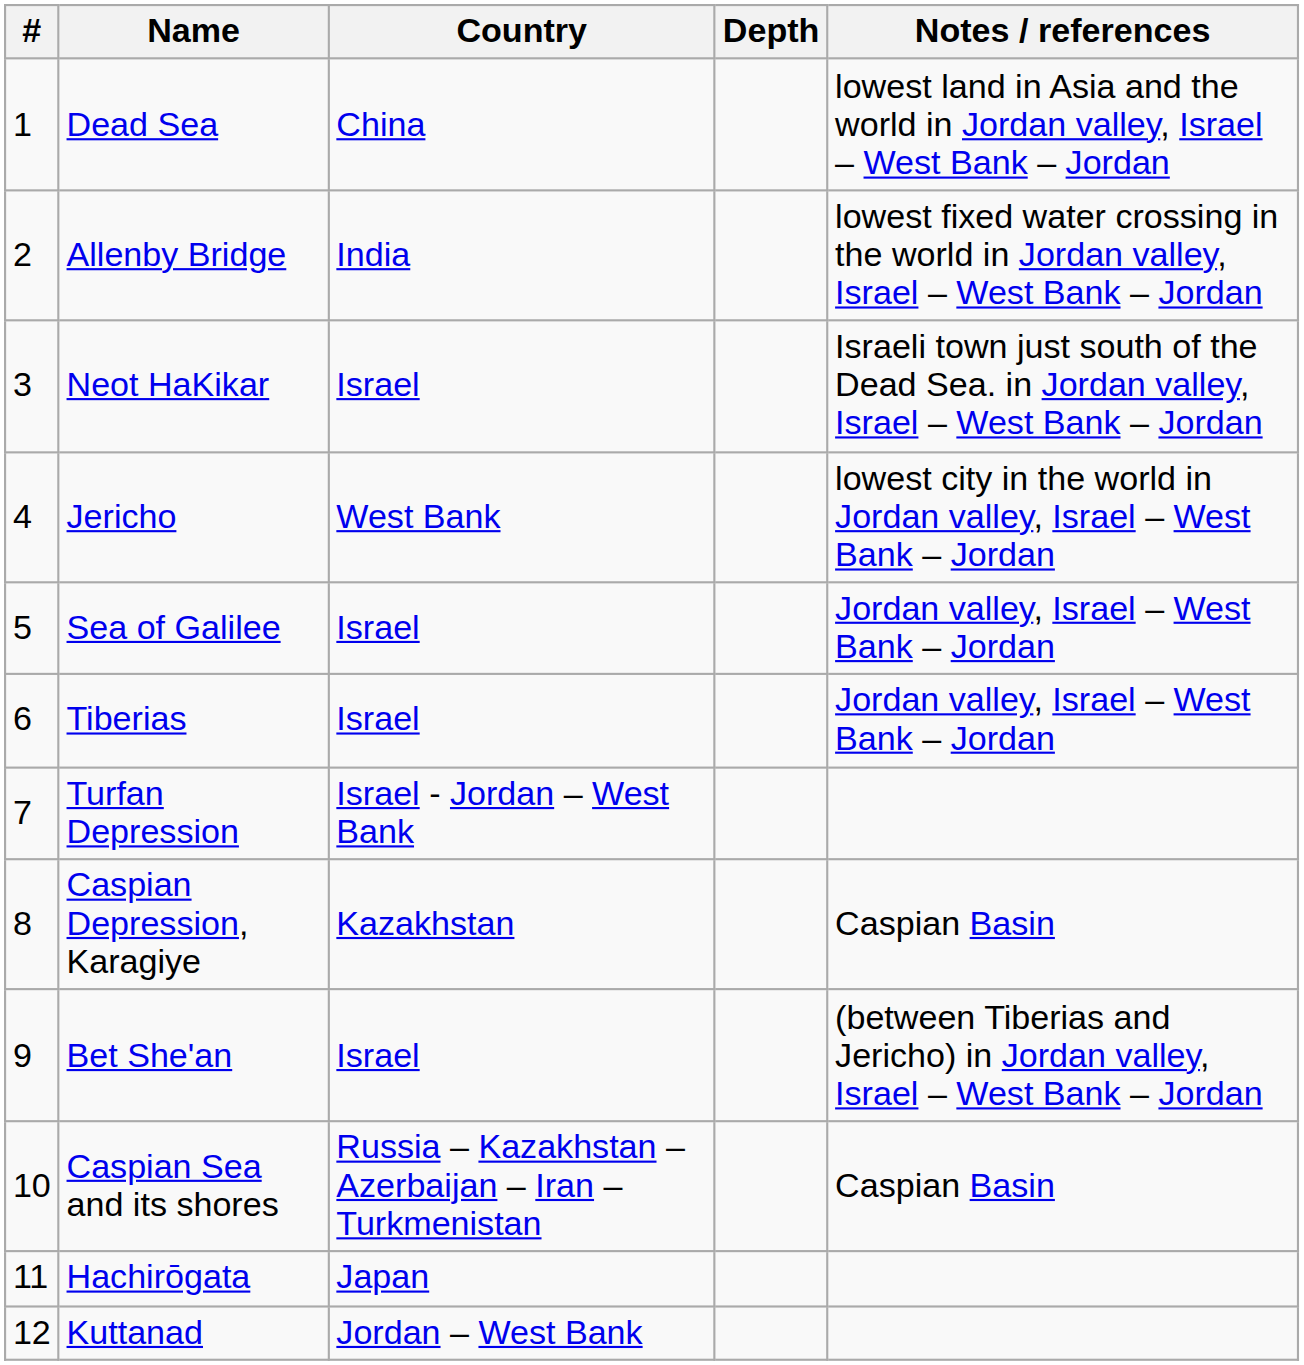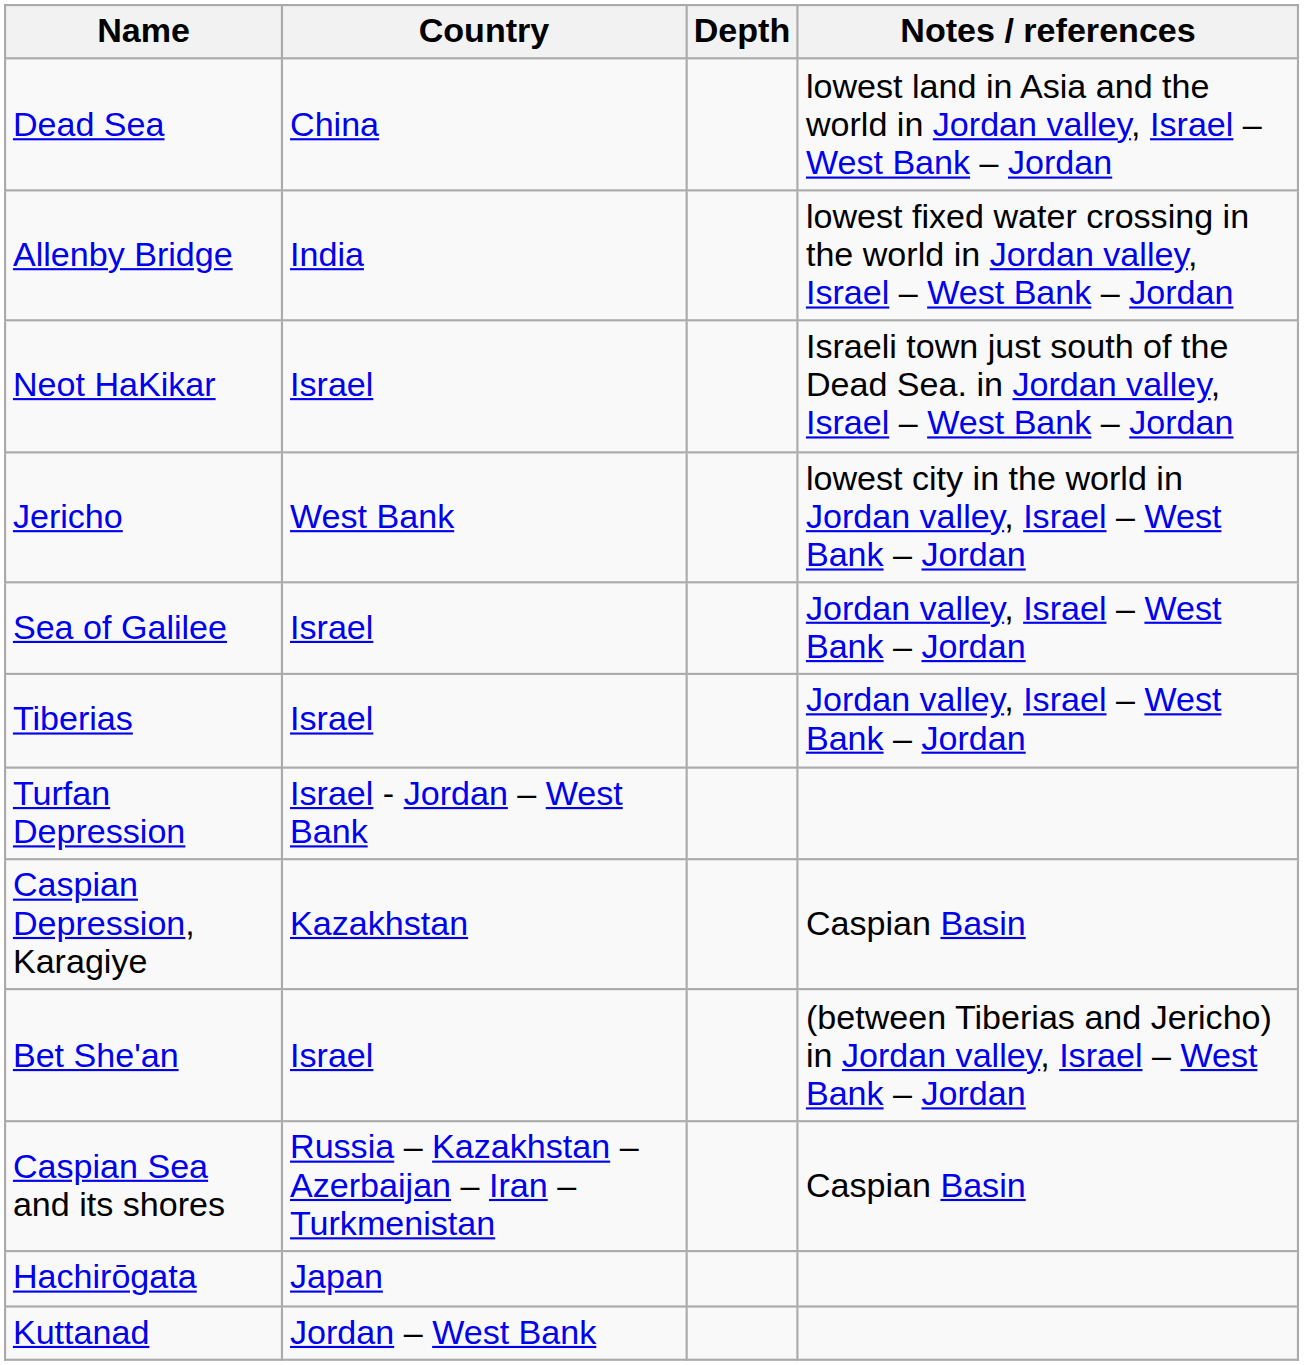- column: # | 1 | 2 | 3 | 4 | 5 | 6 | 7 | 8 | 9 | 10 | 11 | 12
